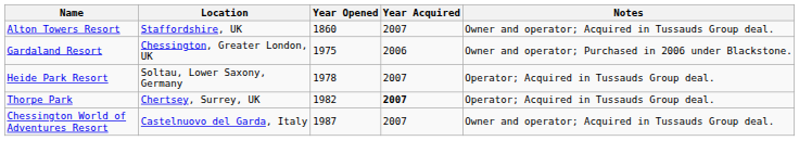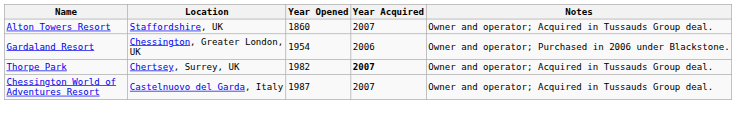Gardaland Resort | Year Opened: 1975 -> 1954
- row: Heide Park Resort | Soltau, Lower Saxony, Germany | 1978 | 2007 | Operator; Acquired in Tussauds Group deal.
Thorpe Park | Notes: Operator; Acquired in Tussauds Group deal. -> Owner and operator; Acquired in Tussauds Group deal.
